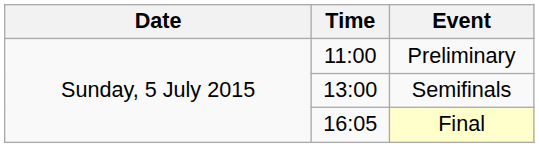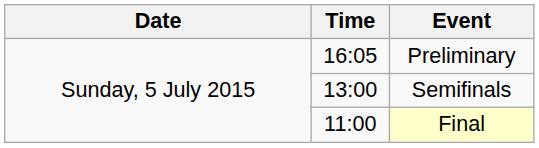Preliminary | Time: 11:00 -> 16:05
Final | Time: 16:05 -> 11:00
